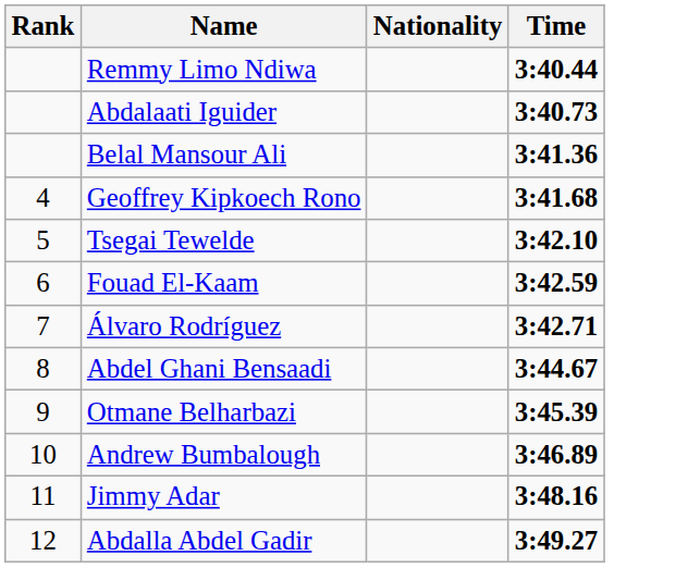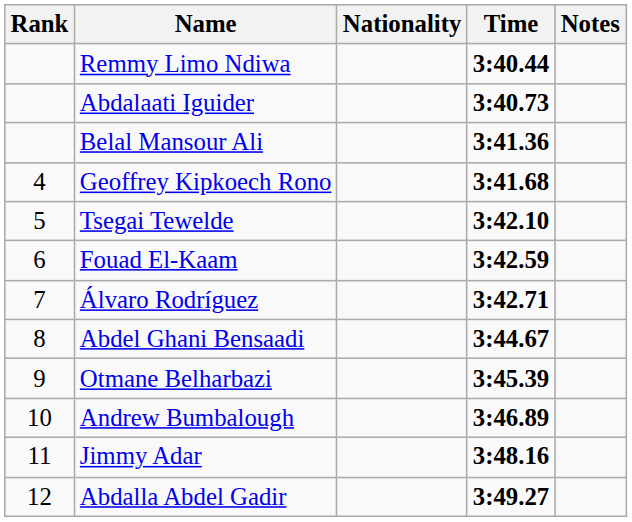+ column: Notes
